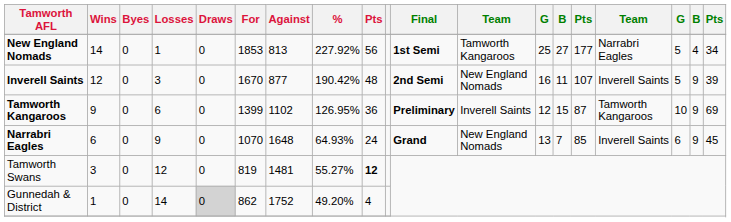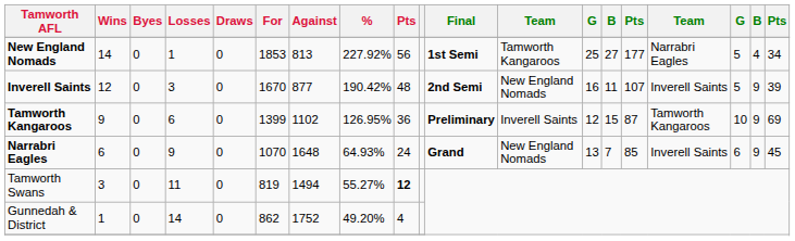Tamworth Swans | Losses: 12 -> 11
Tamworth Swans | Against: 1481 -> 1494
Gunnedah & District | Draws: lightgrey background -> no background
